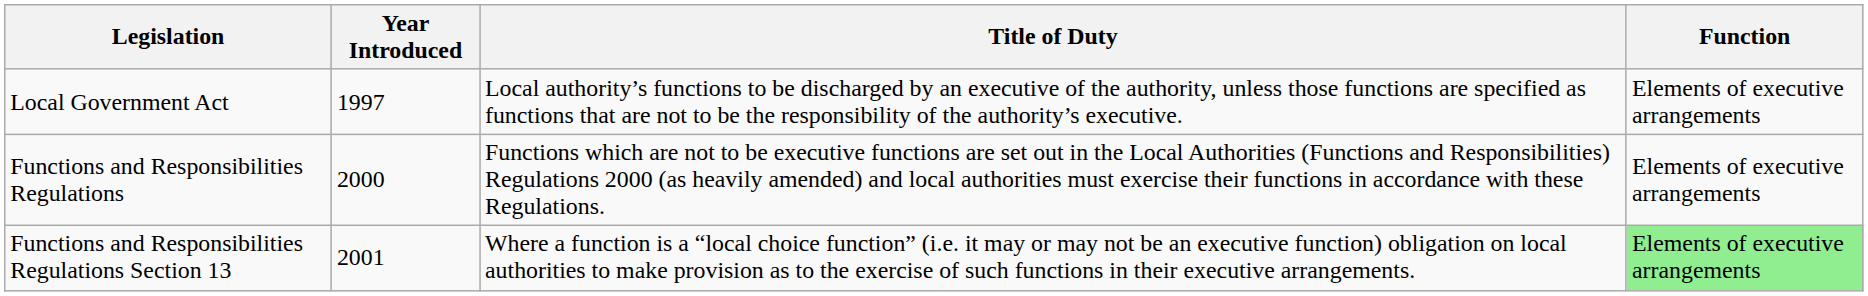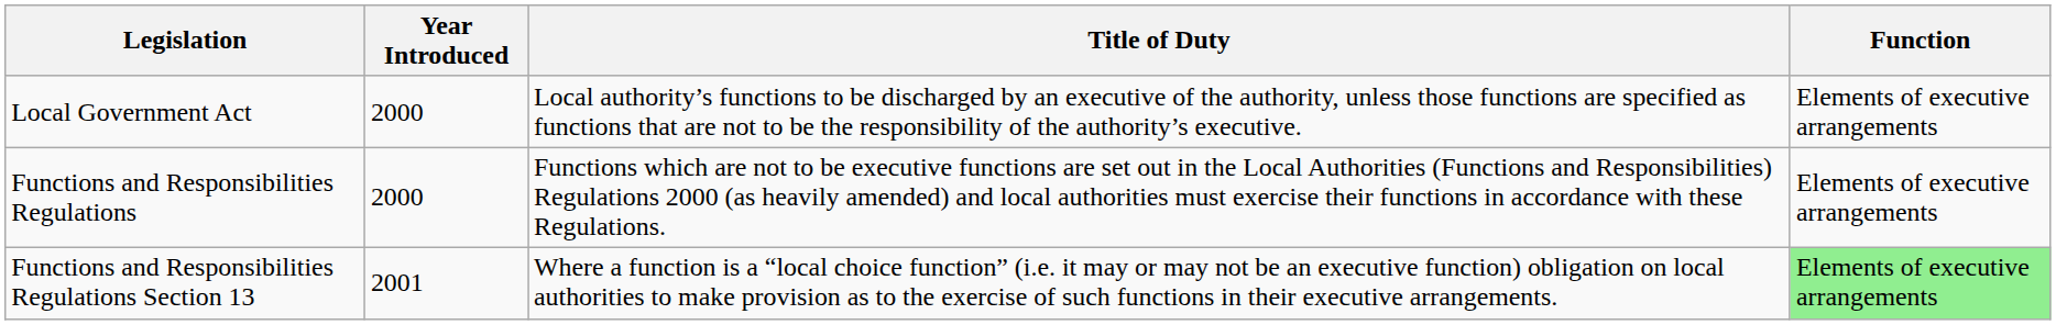Local Government Act | Year Introduced: 1997 -> 2000
